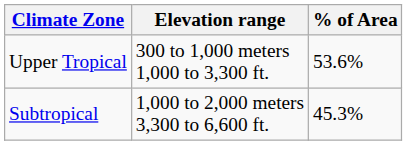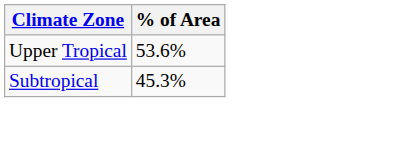- column: Elevation range | 300 to 1,000 meters 1,000 to 3,300 ft. | 1,000 to 2,000 meters 3,300 to 6,600 ft.
